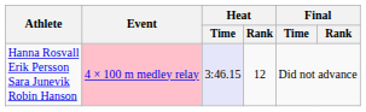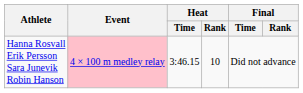Hanna Rosvall Erik Persson Sara Junevik Robin Hanson | Heat / Time: lavender background -> no background
Hanna Rosvall Erik Persson Sara Junevik Robin Hanson | Heat / Rank: 12 -> 10
